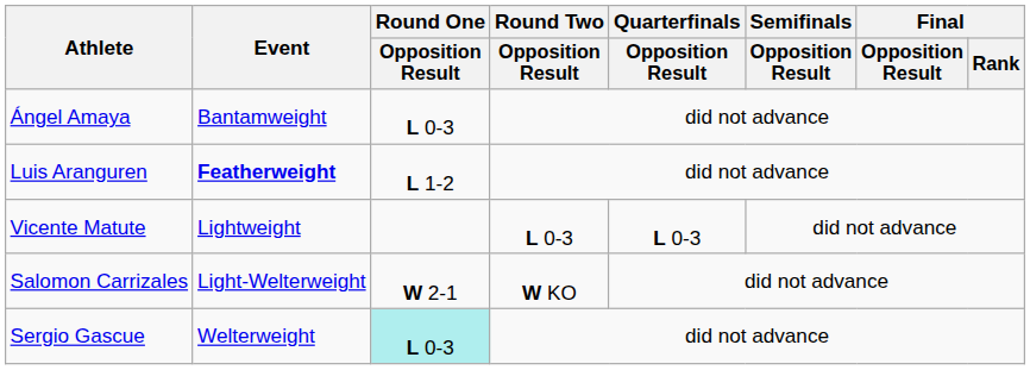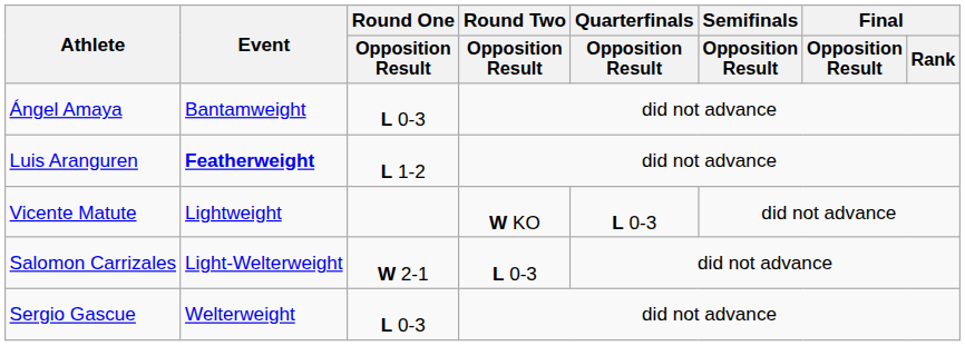Vicente Matute | Round Two / Opposition Result: L 0-3 -> W KO
Salomon Carrizales | Round Two / Opposition Result: W KO -> L 0-3
Sergio Gascue | Round One / Opposition Result: paleturquoise background -> no background
